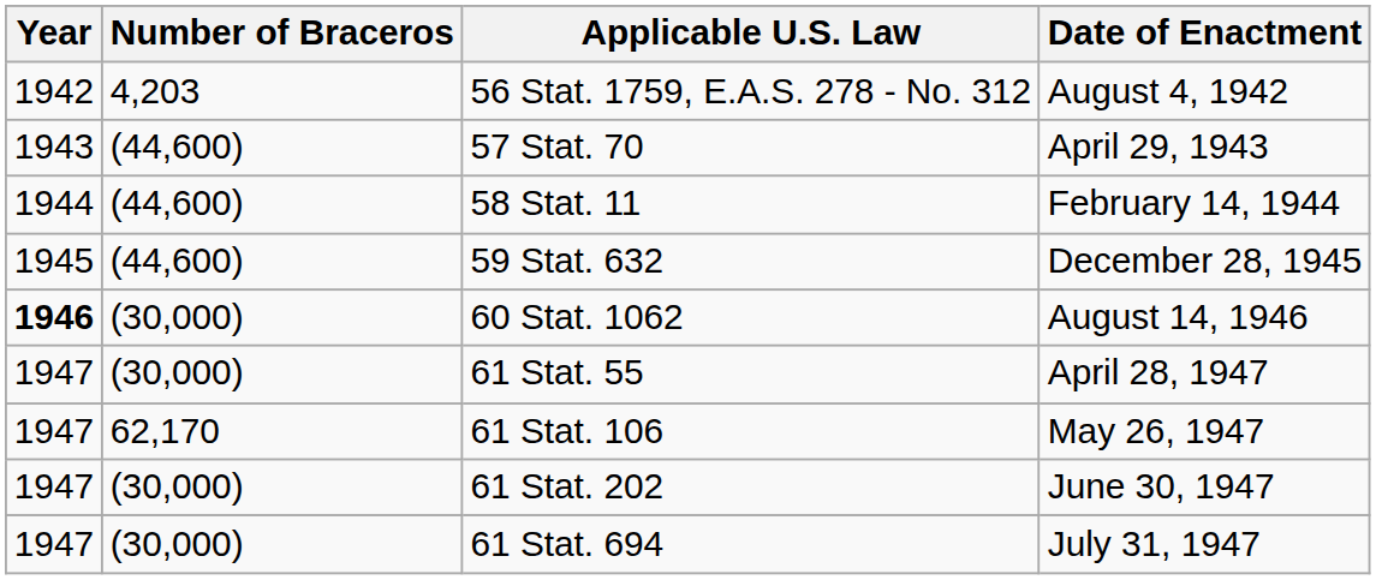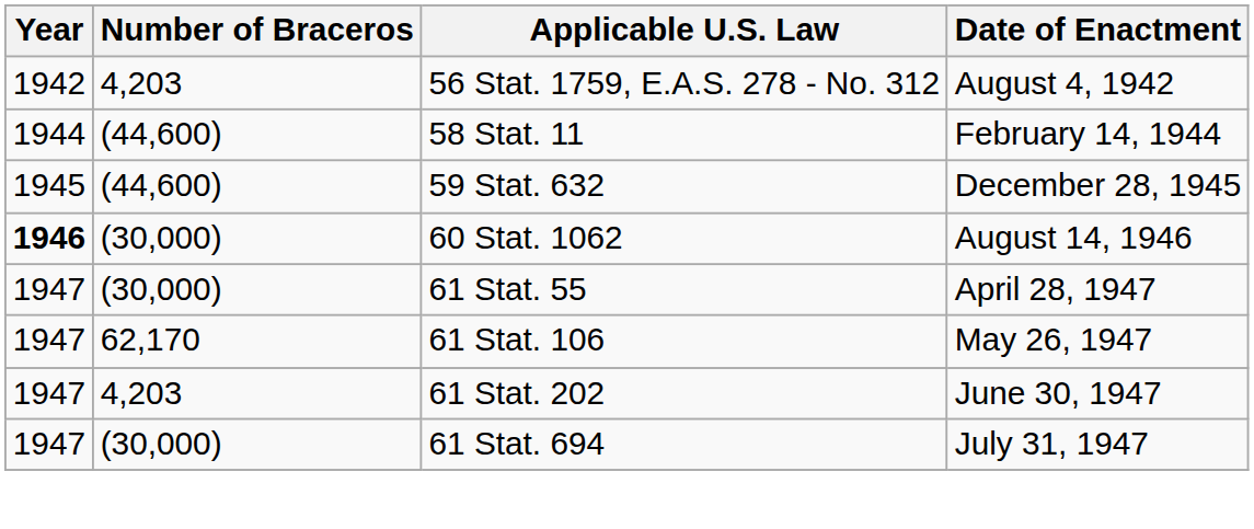- row: 1943 | (44,600) | 57 Stat. 70 | April 29, 1943
61 Stat. 202 | Number of Braceros: (30,000) -> 4,203
